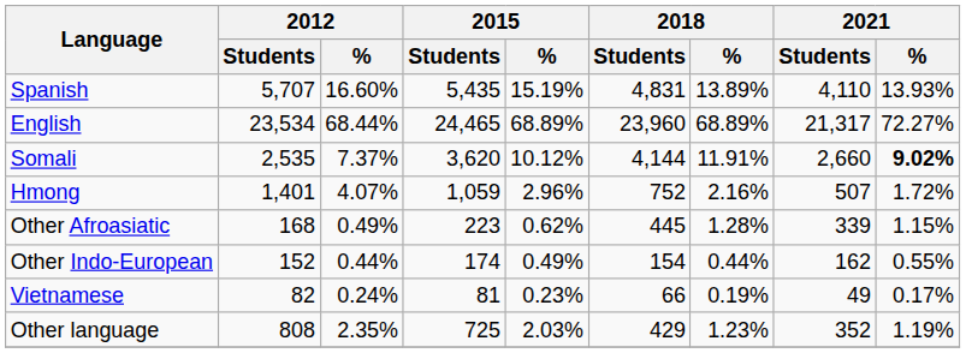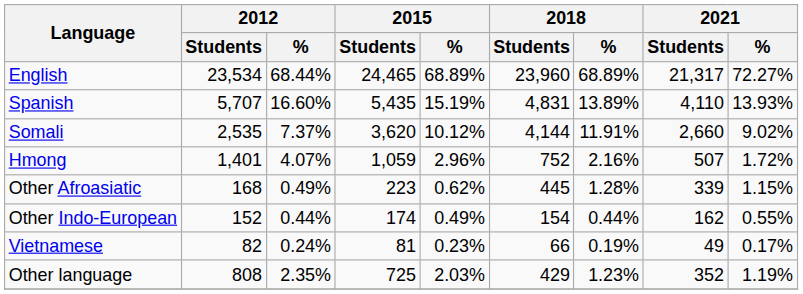rows swapped: English <-> Spanish
Somali | 2021 / %: bold -> normal
